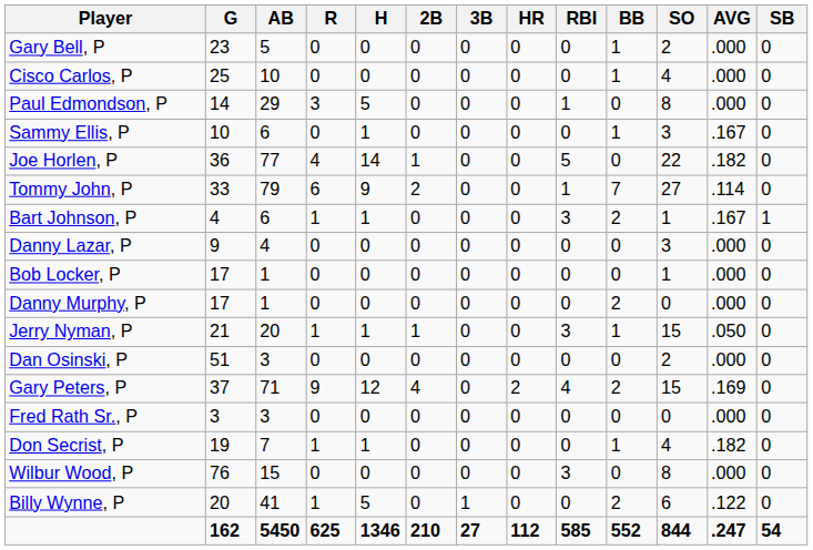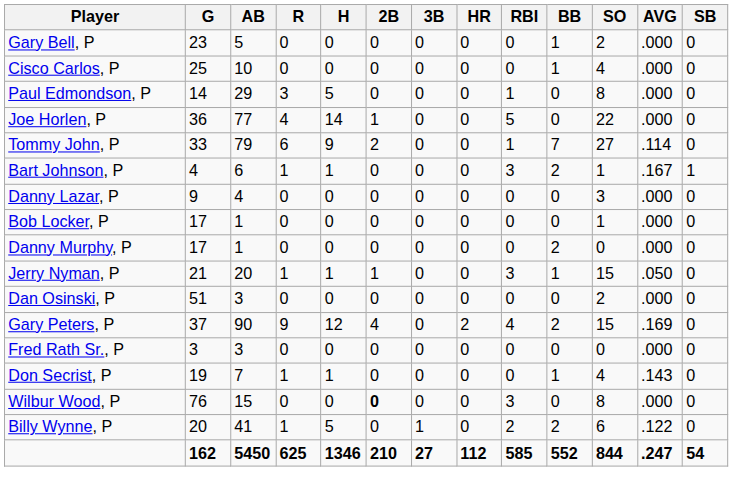- row: Sammy Ellis, P | 10 | 6 | 0 | 1 | 0 | 0 | 0 | 0 | 1 | 3 | .167 | 0
Joe Horlen, P | AVG: .182 -> .000
Gary Peters, P | AB: 71 -> 90
Don Secrist, P | AVG: .182 -> .143
Wilbur Wood, P | 2B: normal -> bold
Billy Wynne, P | RBI: 0 -> 2
